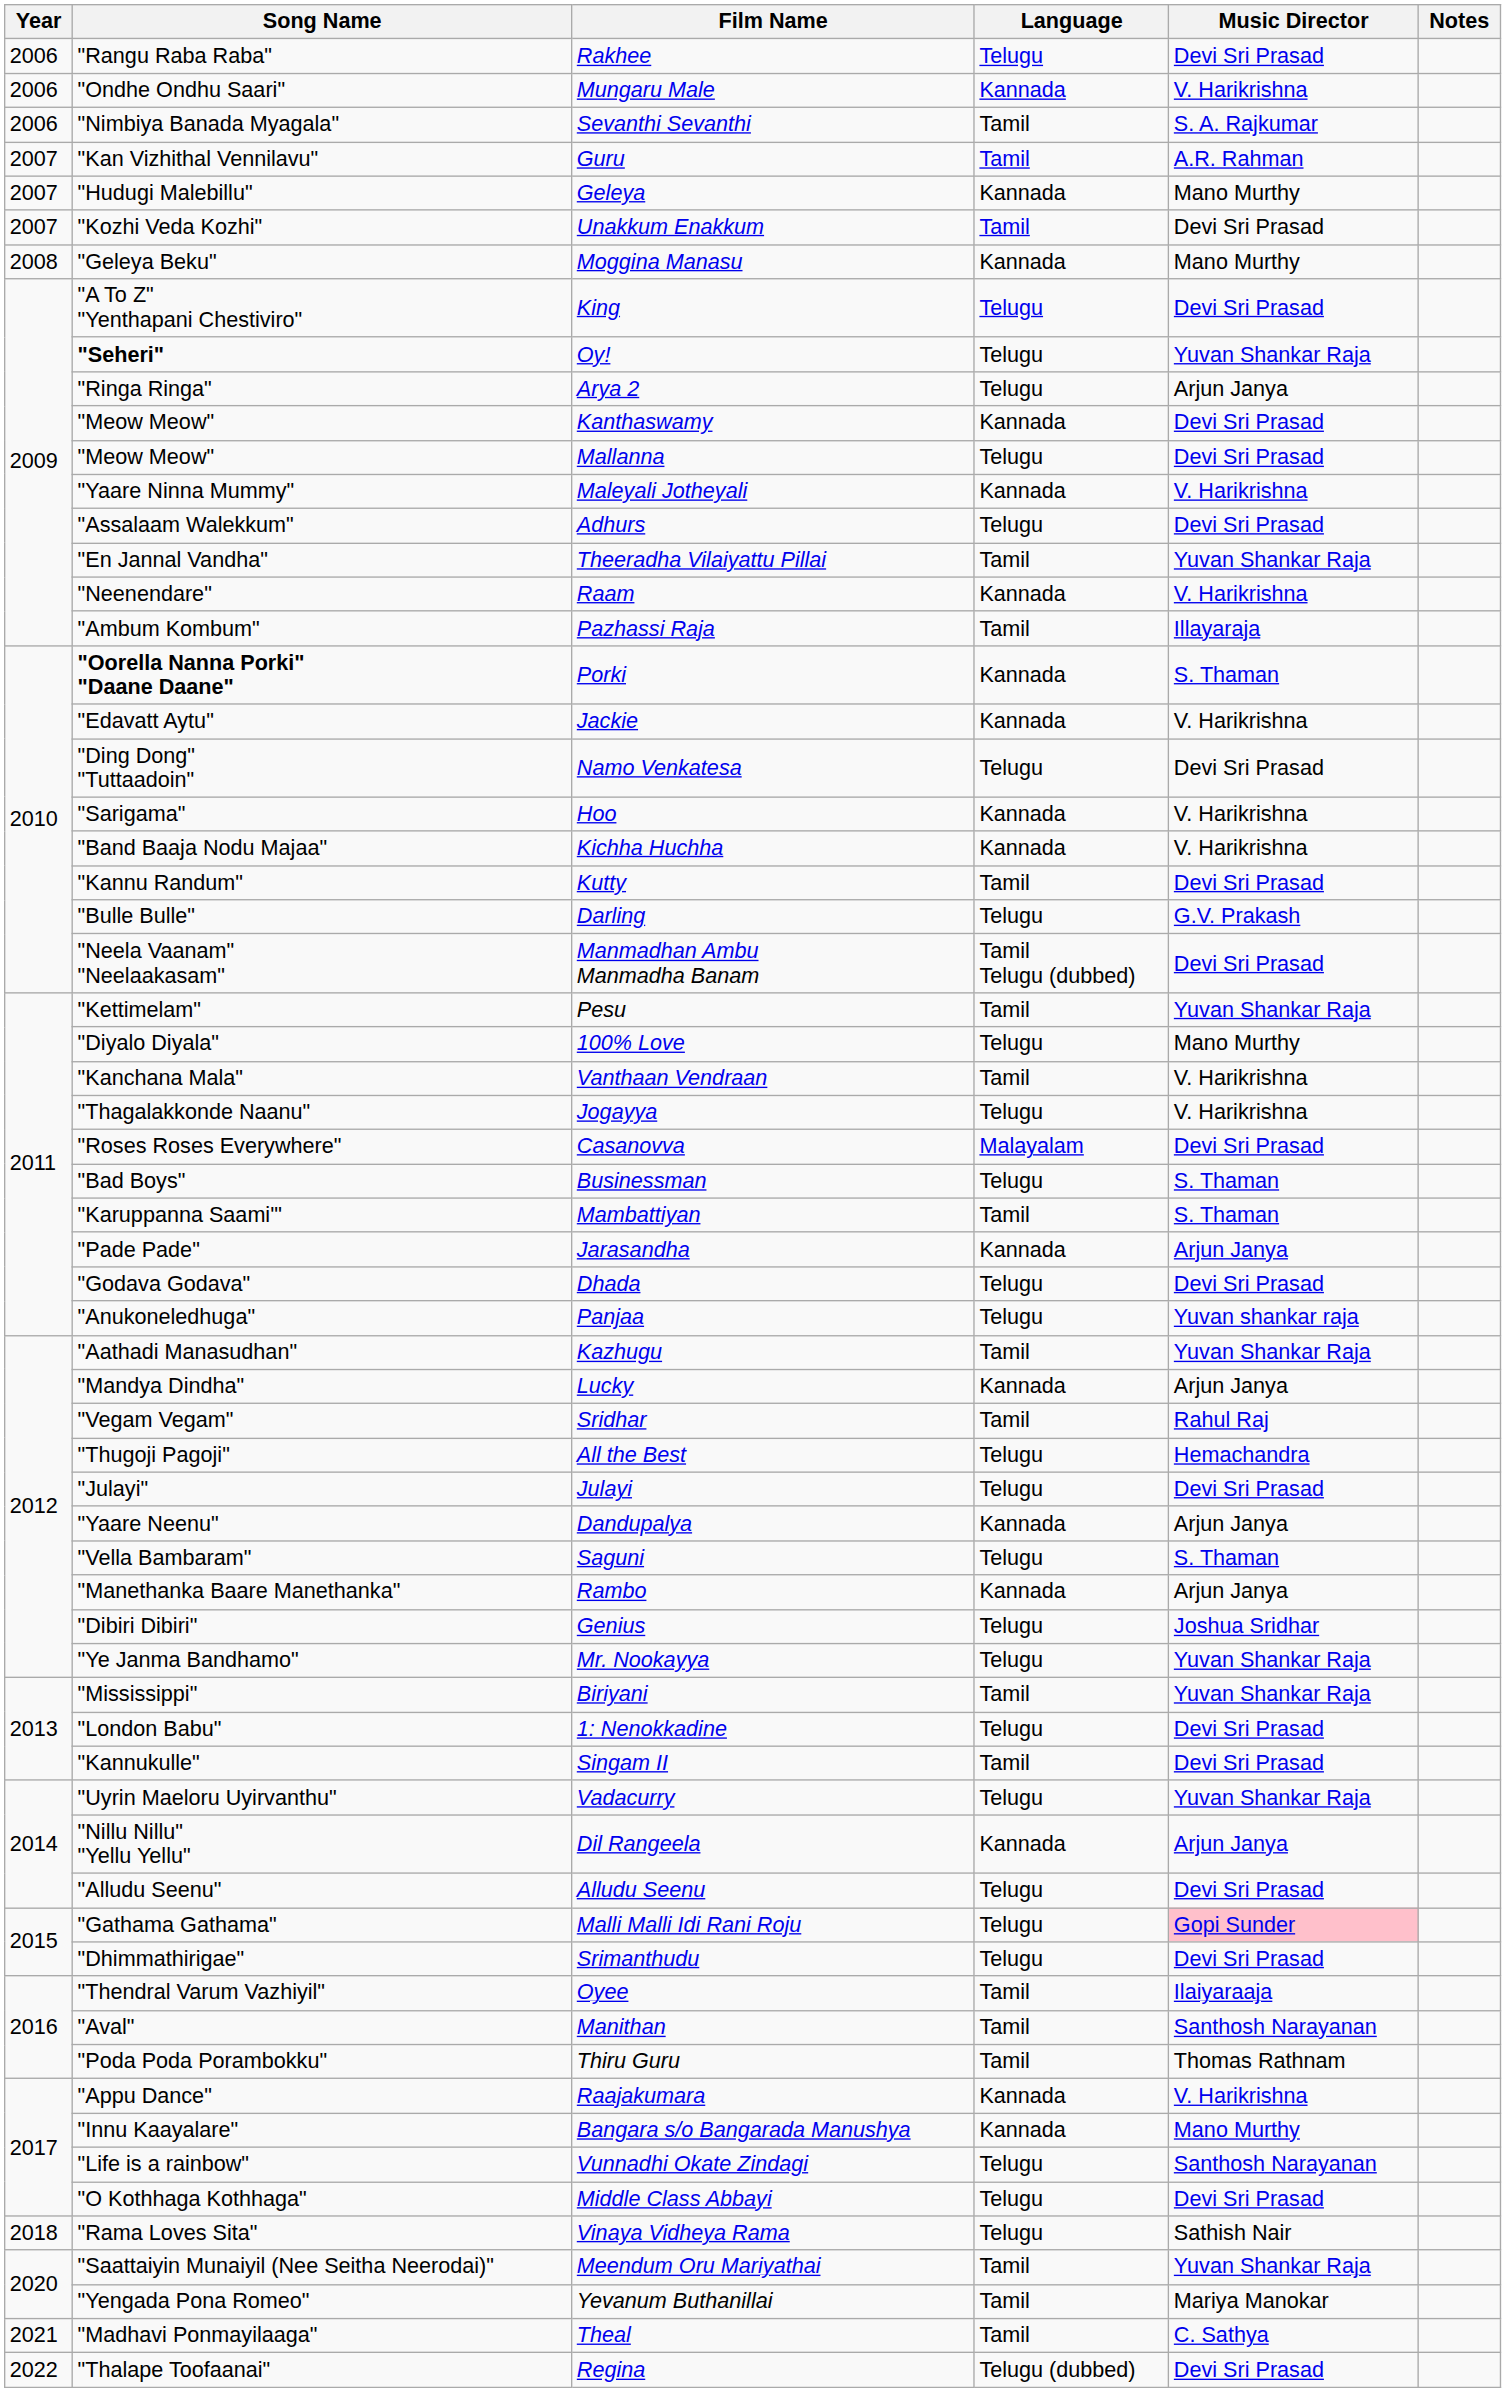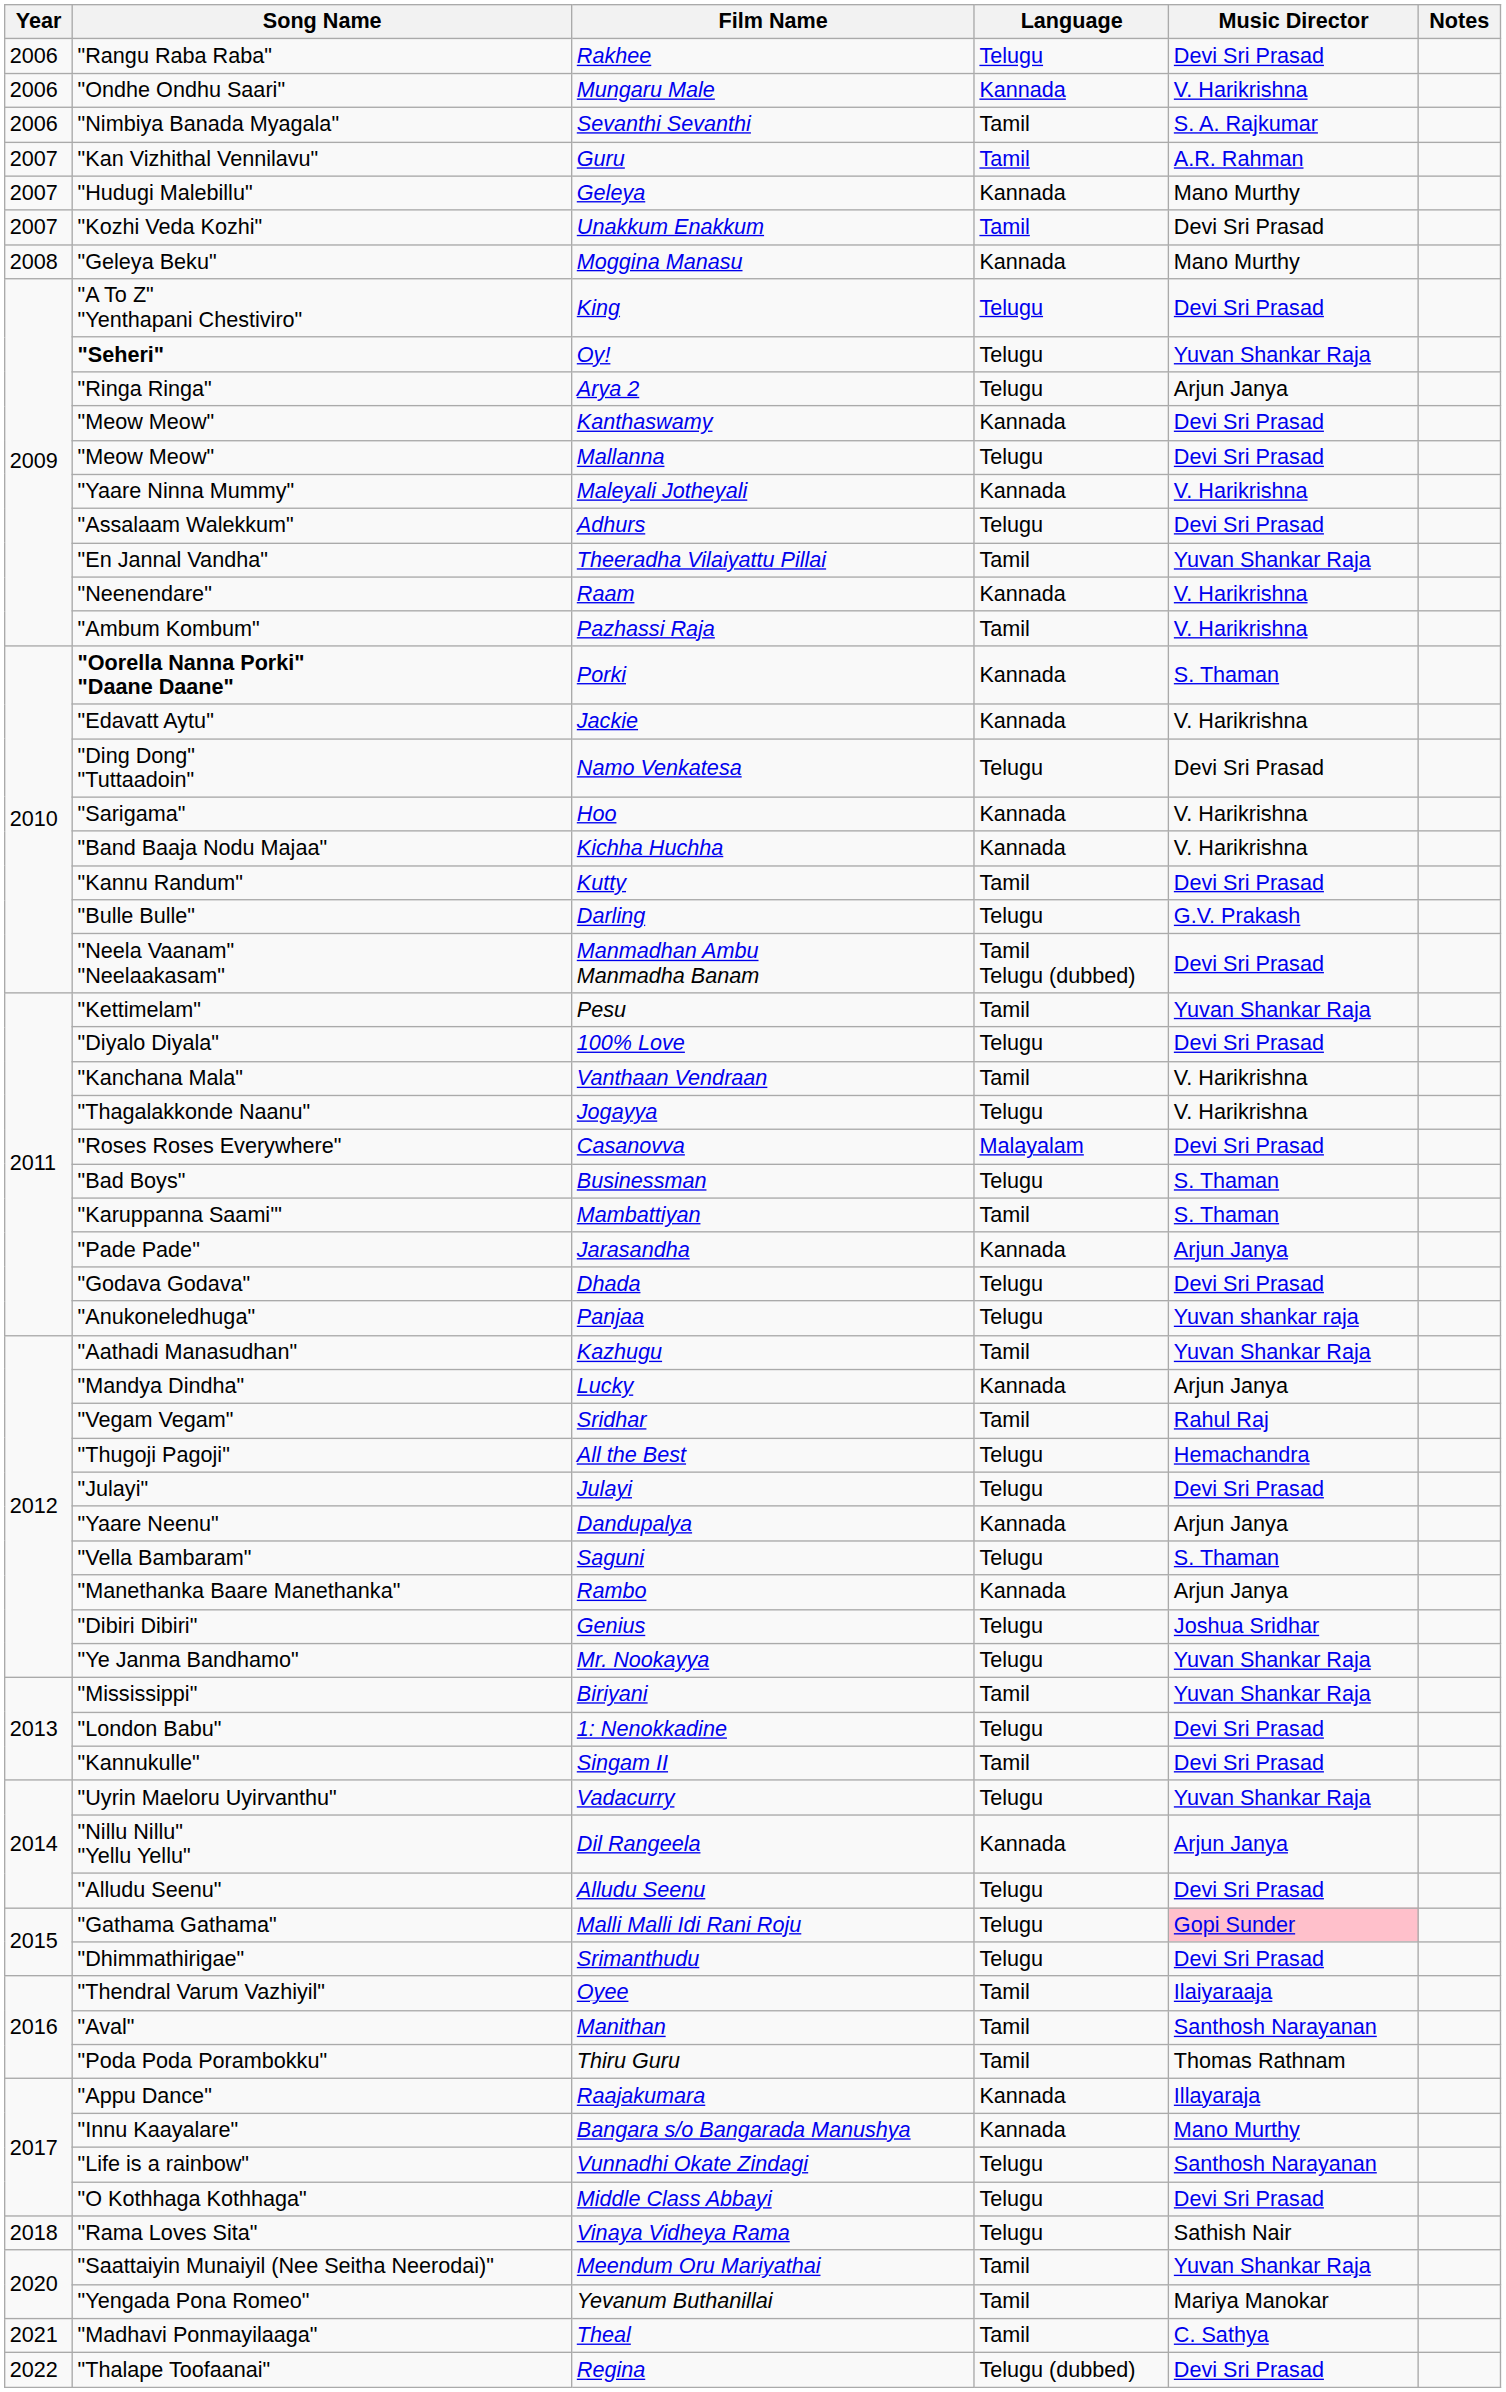Pazhassi Raja | Music Director: Illayaraja -> V. Harikrishna
100% Love | Music Director: Mano Murthy -> Devi Sri Prasad
Raajakumara | Music Director: V. Harikrishna -> Illayaraja
